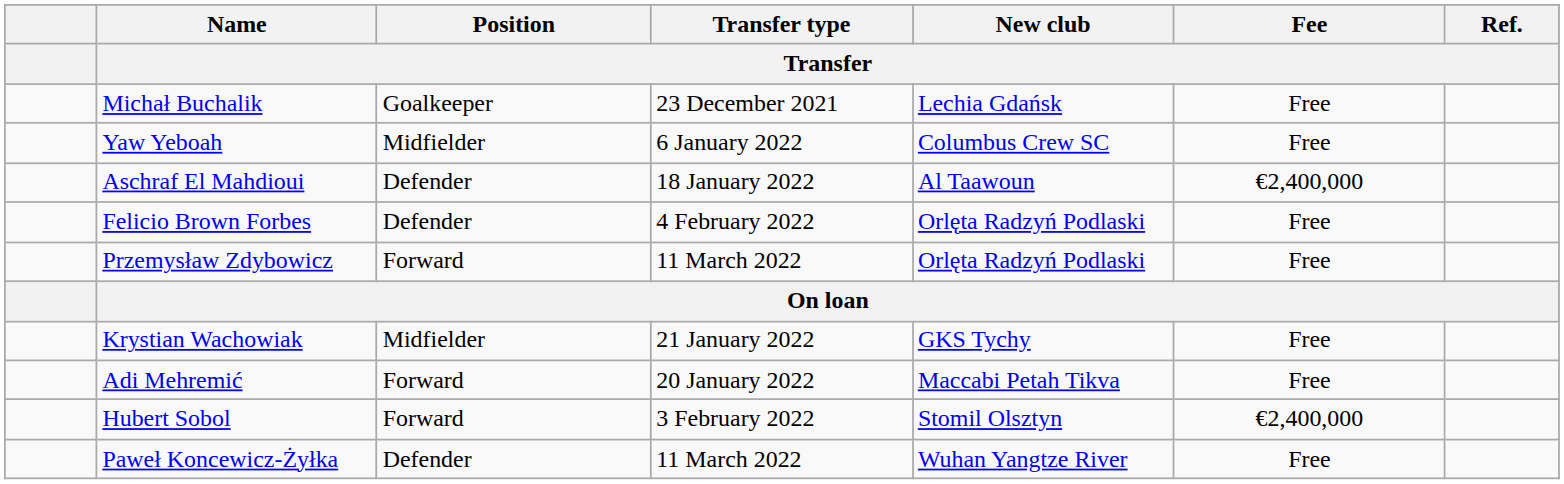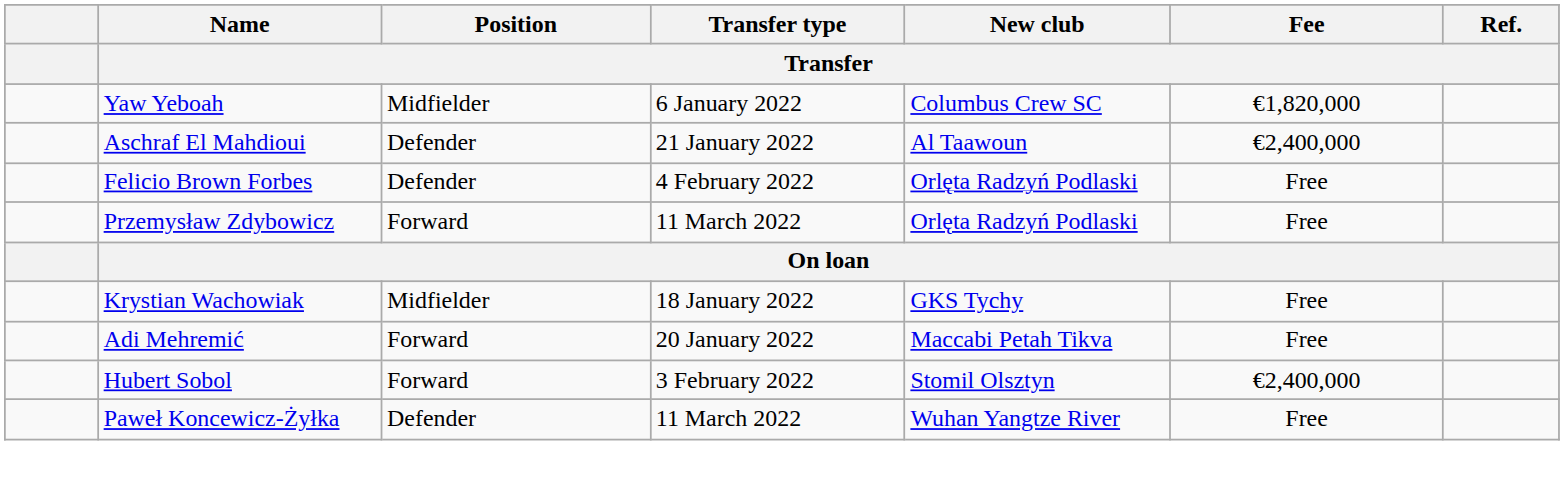- row: Michał Buchalik | Goalkeeper | 23 December 2021 | Lechia Gdańsk | Free
Yaw Yeboah | Fee / Transfer: Free -> €1,820,000
Aschraf El Mahdioui | Transfer type / Transfer: 18 January 2022 -> 21 January 2022
Krystian Wachowiak | Transfer type / Transfer: 21 January 2022 -> 18 January 2022
